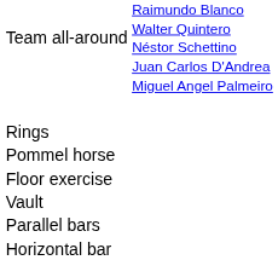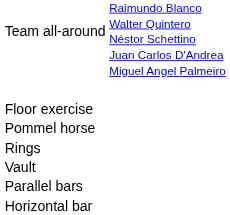rows swapped: Floor exercise <-> Rings
